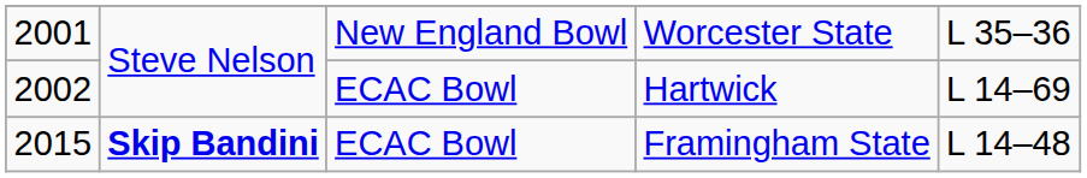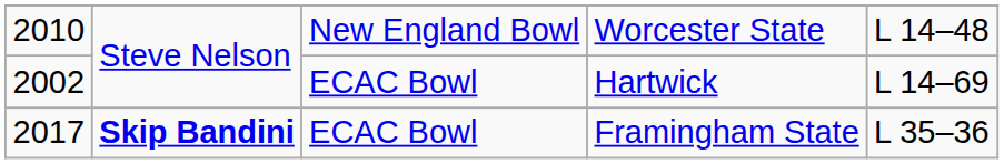Worcester State | column 1: 2001 -> 2010
Worcester State | column 5: L 35–36 -> L 14–48
Framingham State | column 1: 2015 -> 2017
Framingham State | column 5: L 14–48 -> L 35–36
